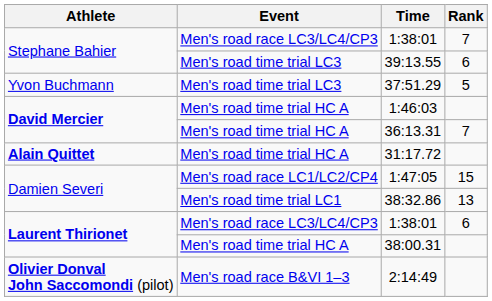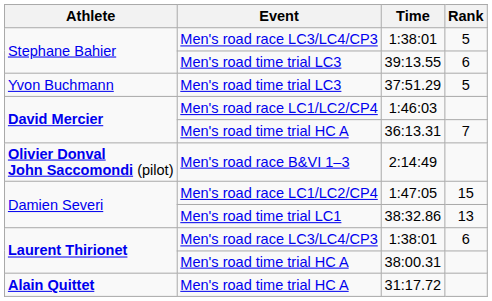Stephane Bahier / 1:38:01 | Rank: 7 -> 5
1:46:03 | Event: Men's road time trial HC A -> Men's road race LC1/LC2/CP4
rows swapped: 31:17.72 <-> 2:14:49
